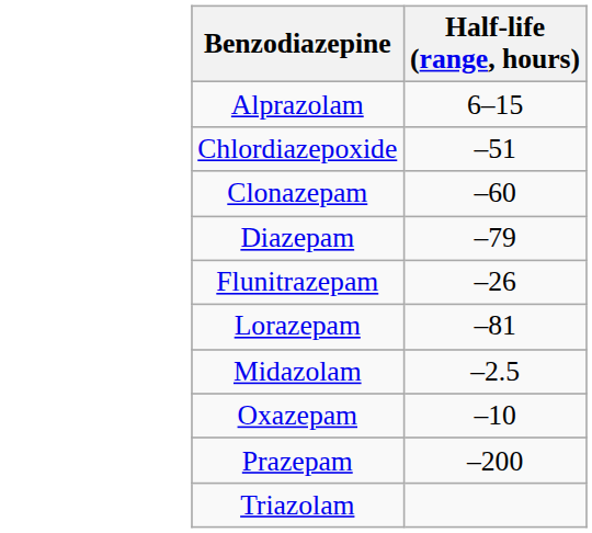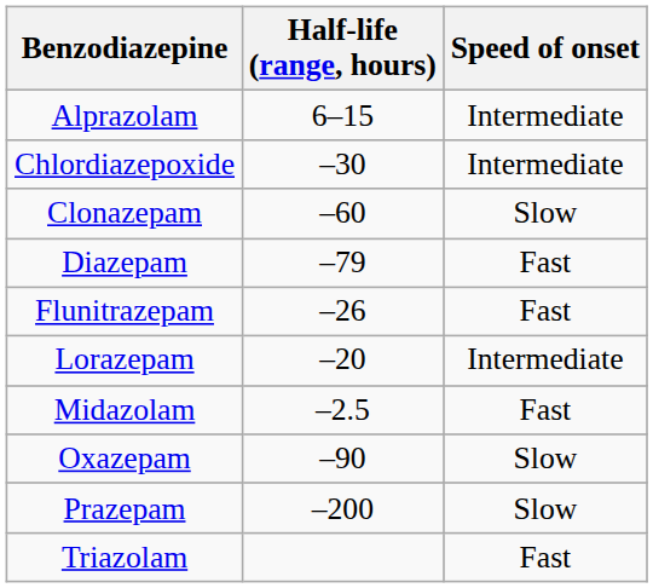+ column: Speed of onset | Intermediate | Intermediate | Slow | Fast | Fast | Intermediate | Fast | Slow | Slow | Fast
Chlordiazepoxide | Half-life (range, hours): –51 -> –30
Lorazepam | Half-life (range, hours): –81 -> –20
Oxazepam | Half-life (range, hours): –10 -> –90
